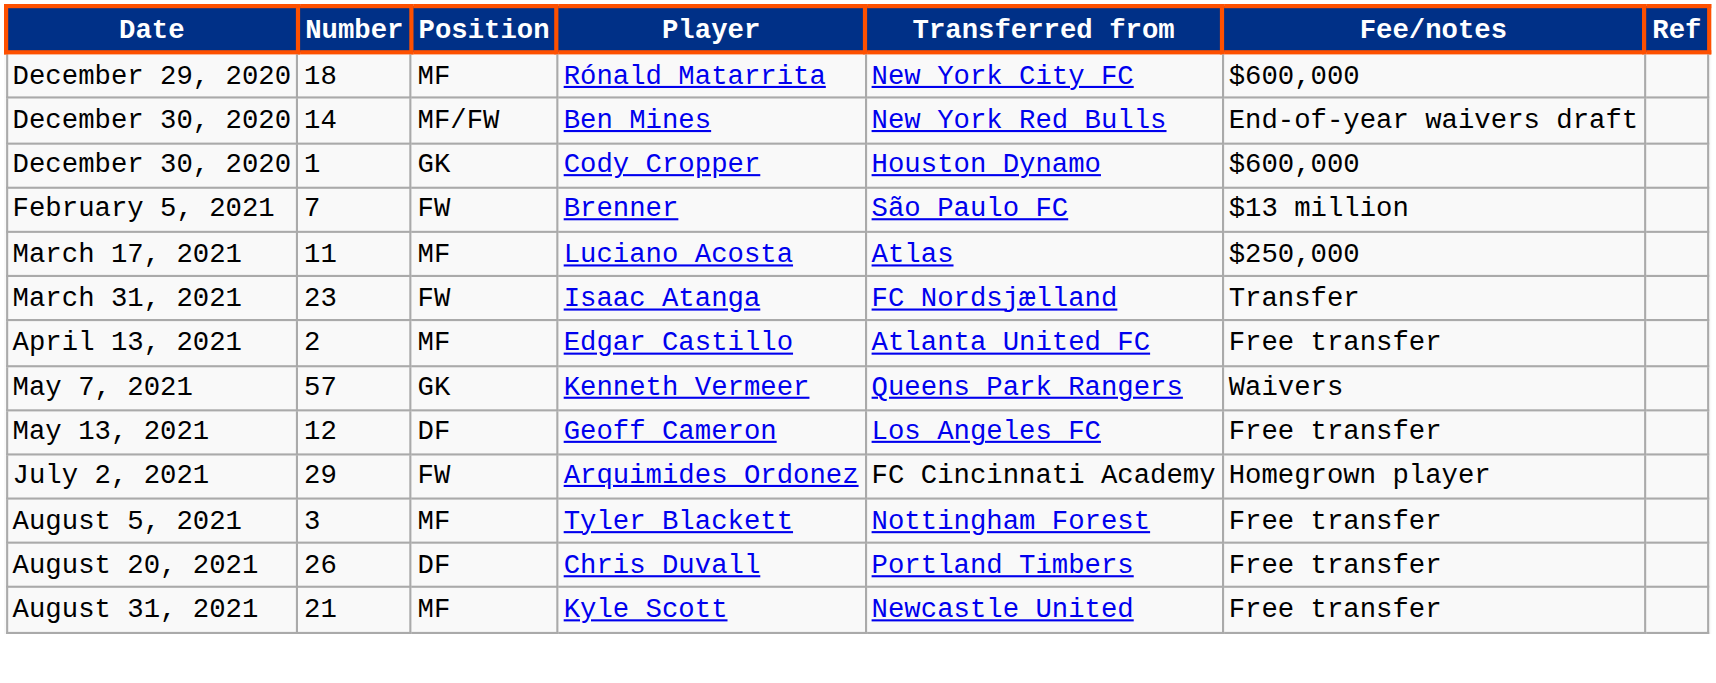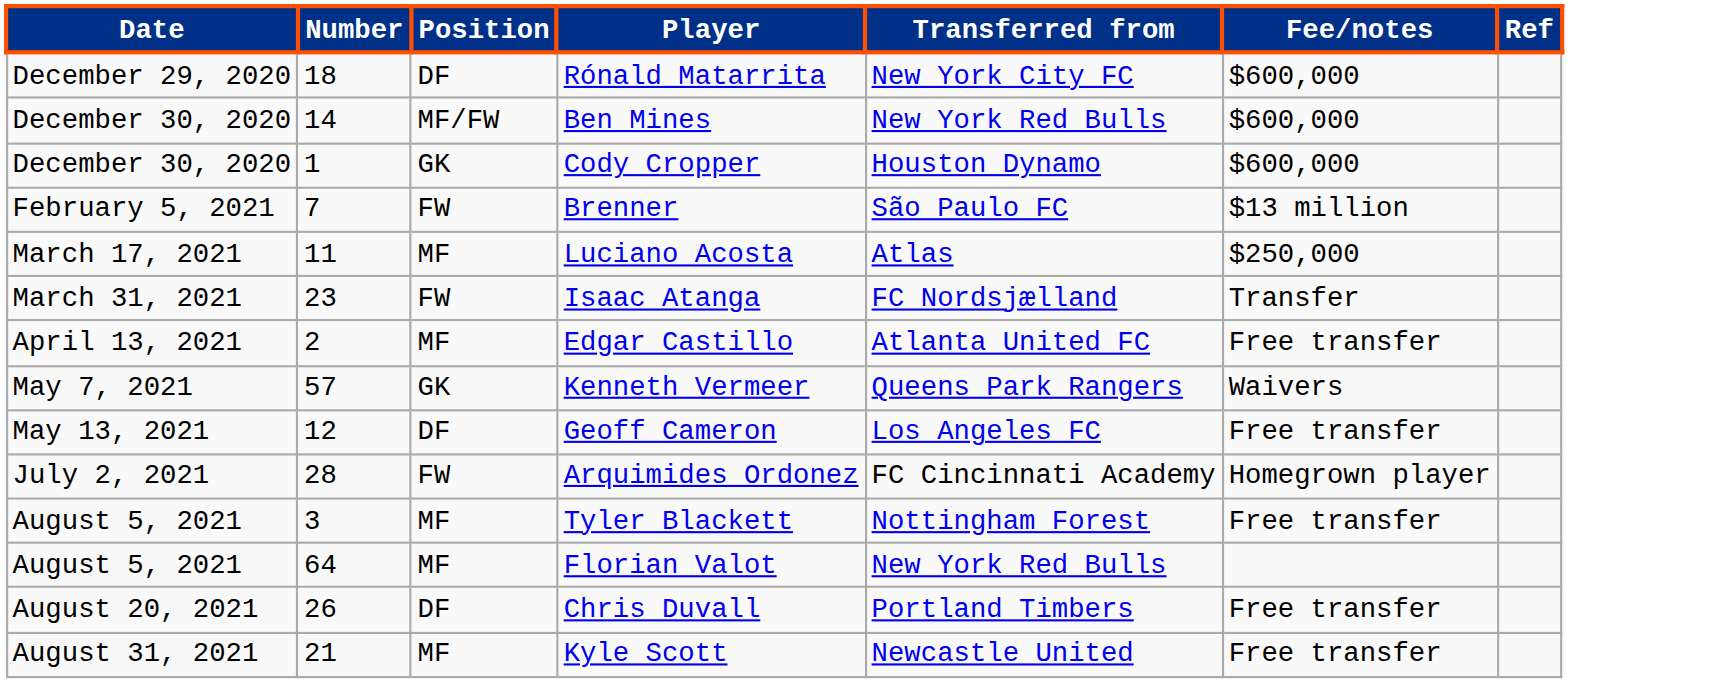Rónald Matarrita | Position: MF -> DF
Ben Mines | Fee/notes: End-of-year waivers draft -> $600,000
Arquimides Ordonez | Number: 29 -> 28
+ row: August 5, 2021 | 64 | MF | Florian Valot | New York Red Bulls
